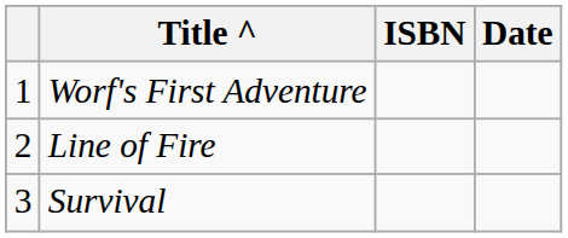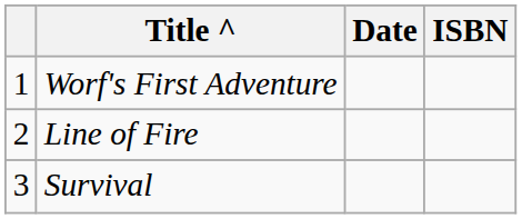columns swapped: Date <-> ISBN
